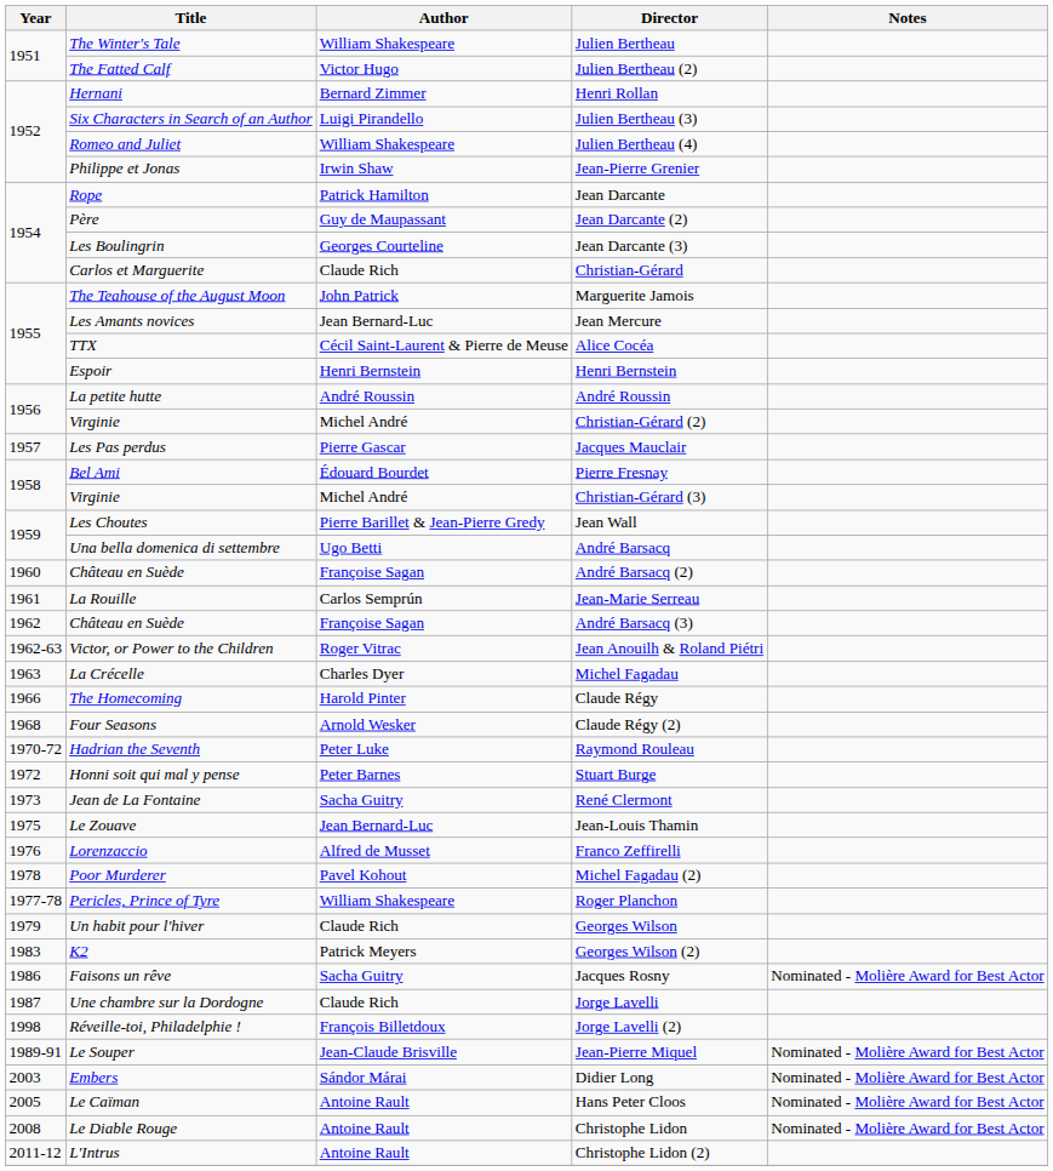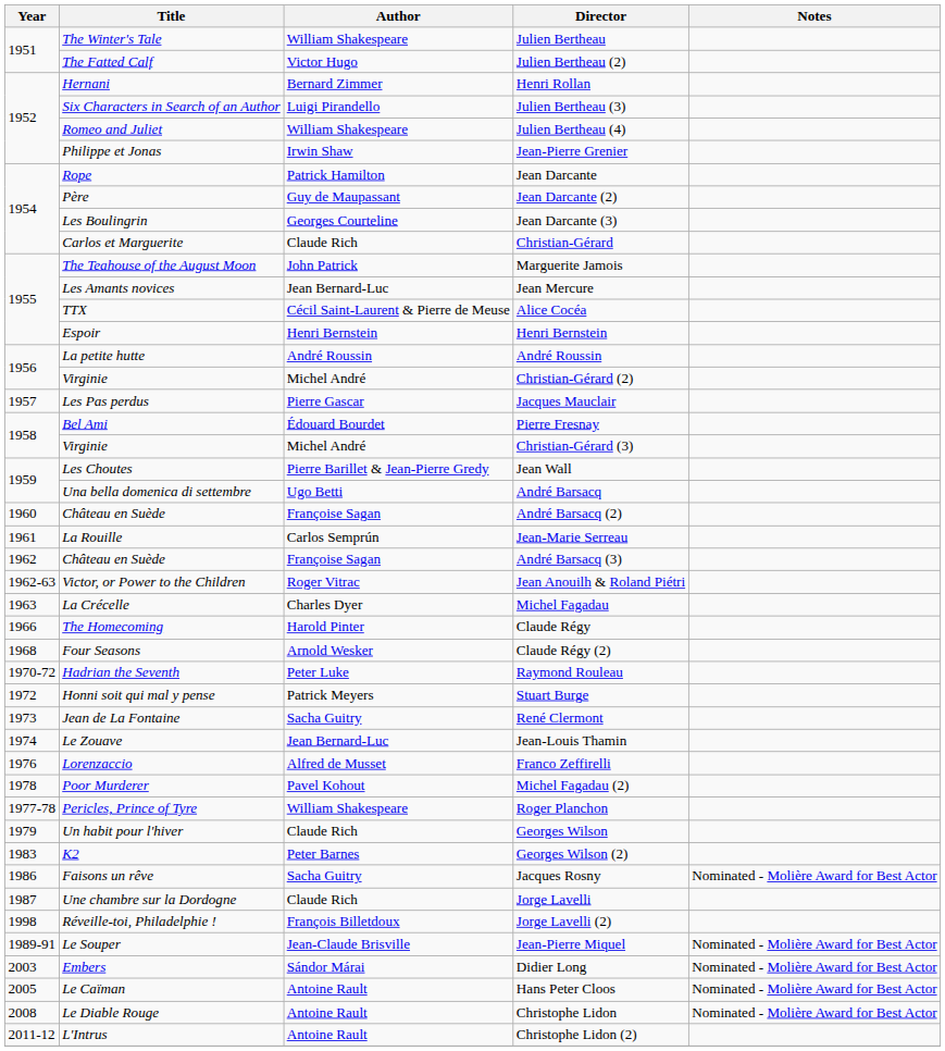Stuart Burge | Author: Peter Barnes -> Patrick Meyers
Jean-Louis Thamin | Year: 1975 -> 1974
Georges Wilson (2) | Author: Patrick Meyers -> Peter Barnes
